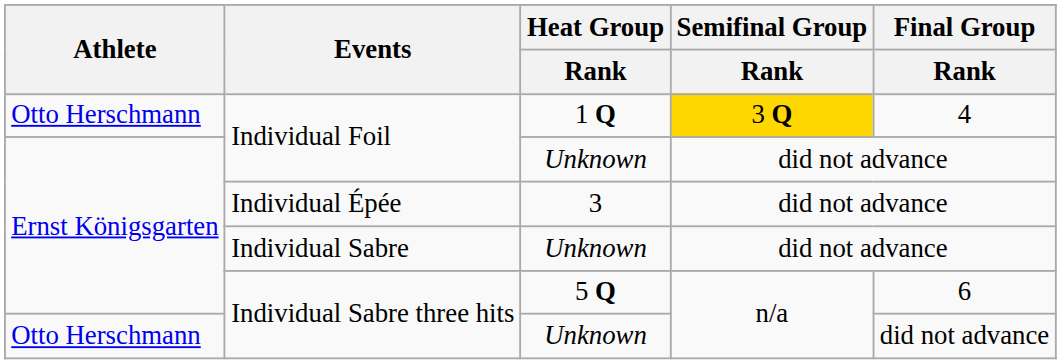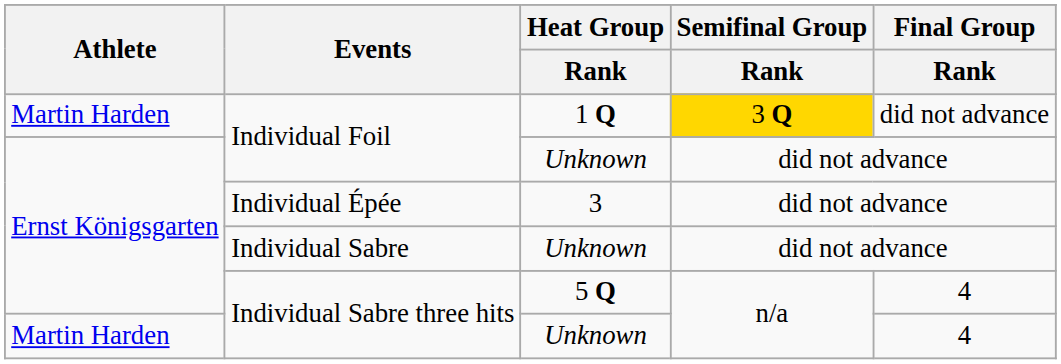Individual Foil / 1 Q | Athlete: Otto Herschmann -> Martin Harden
Individual Foil / 1 Q | Final Group / Rank: 4 -> did not advance
Individual Sabre three hits / 5 Q | Final Group / Rank: 6 -> 4
Individual Sabre three hits / Unknown | Athlete: Otto Herschmann -> Martin Harden
Individual Sabre three hits / Unknown | Final Group / Rank: did not advance -> 4
